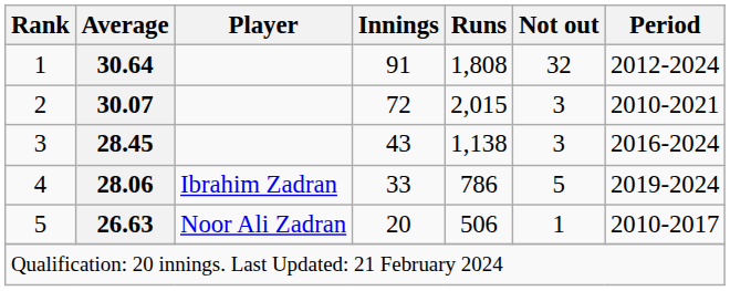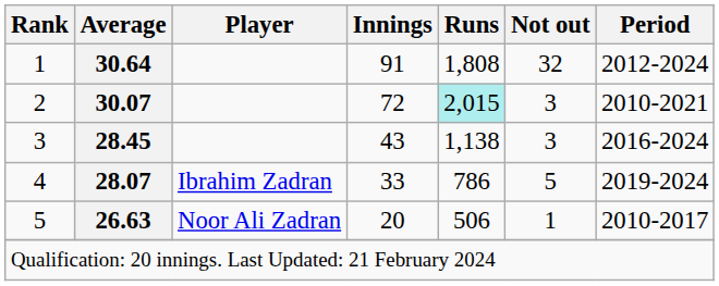2 | Runs: no background -> paleturquoise background
4 | Average: 28.06 -> 28.07
